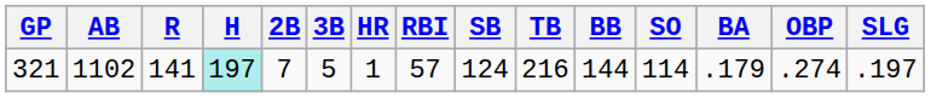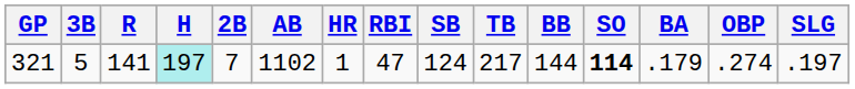columns swapped: AB <-> 3B
321 | RBI: 57 -> 47
321 | TB: 216 -> 217
321 | SO: normal -> bold
